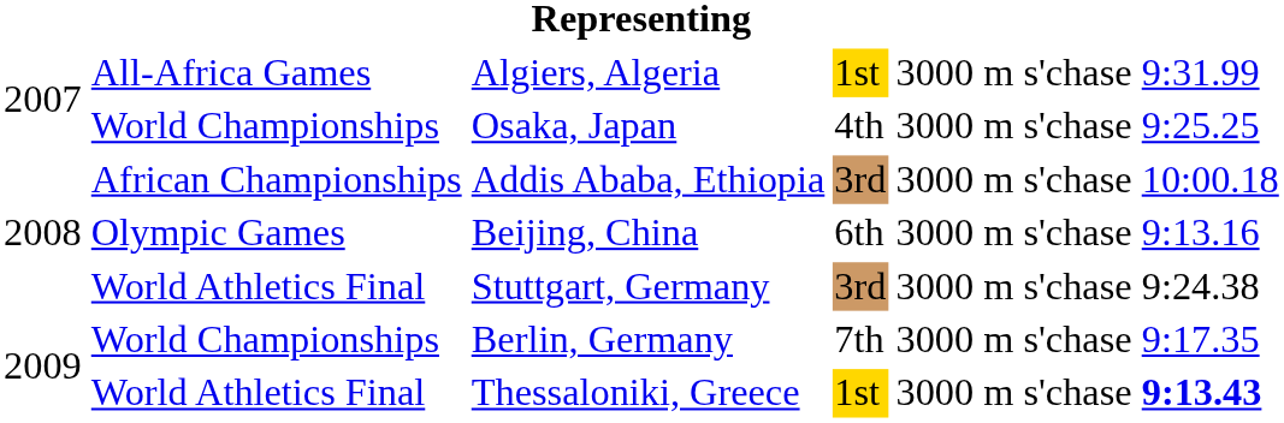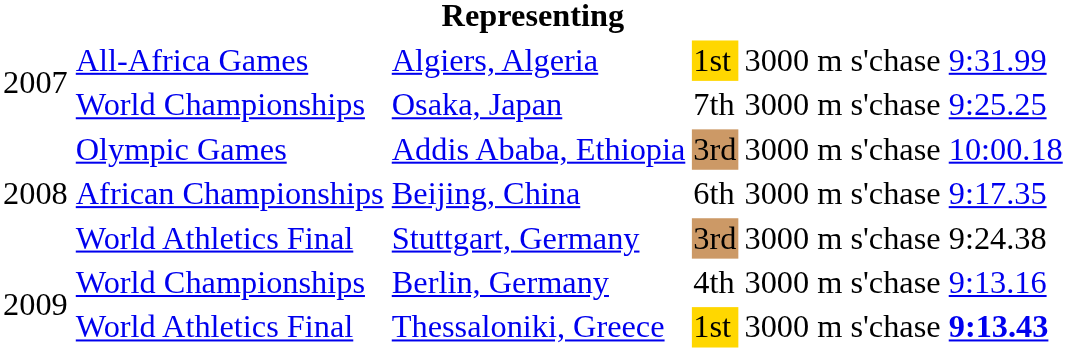Osaka, Japan | column 4: 4th -> 7th
Addis Ababa, Ethiopia | column 2: African Championships -> Olympic Games
Beijing, China | column 2: Olympic Games -> African Championships
Beijing, China | column 6: 9:13.16 -> 9:17.35
Berlin, Germany | column 4: 7th -> 4th
Berlin, Germany | column 6: 9:17.35 -> 9:13.16
